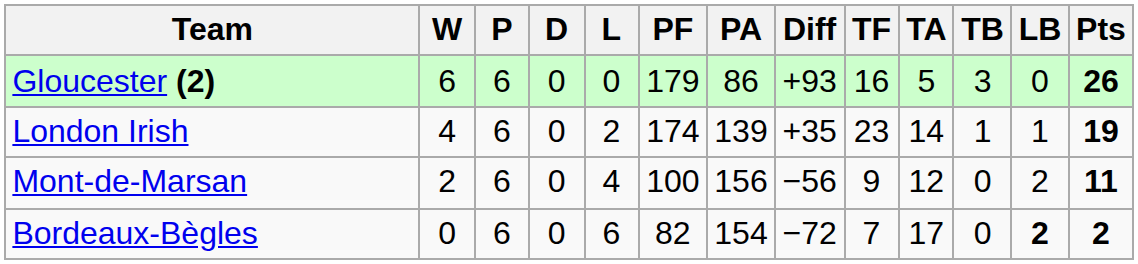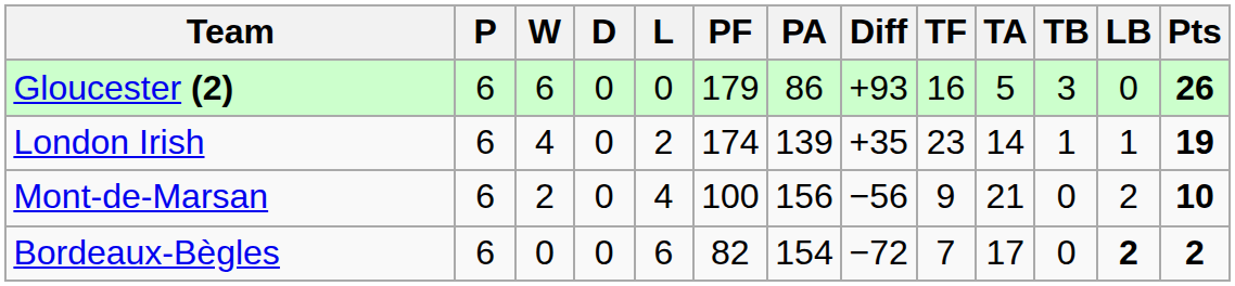columns swapped: P <-> W
Mont-de-Marsan | TA: 12 -> 21
Mont-de-Marsan | Pts: 11 -> 10
